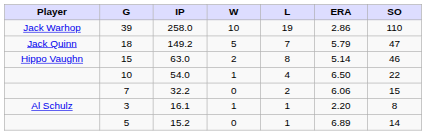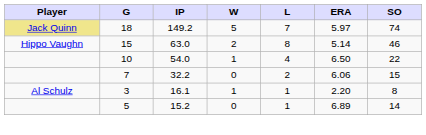- row: Jack Warhop | 39 | 258.0 | 10 | 19 | 2.86 | 110
18 | Player: no background -> khaki background
18 | ERA: 5.79 -> 5.97
18 | SO: 47 -> 74
